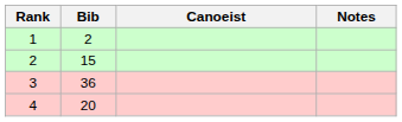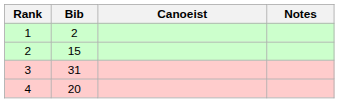3 | Bib: 36 -> 31
